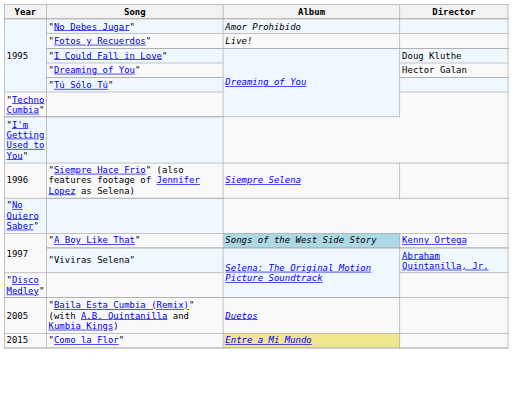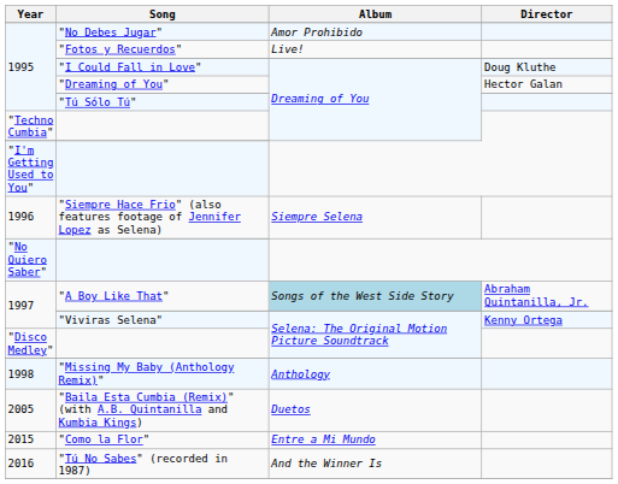"A Boy Like That" | Director: Kenny Ortega -> Abraham Quintanilla, Jr.
"Viviras Selena" | Director: Abraham Quintanilla, Jr. -> Kenny Ortega
+ row: 1998 | "Missing My Baby (Anthology Remix)" | Anthology
"Como la Flor" | Album: khaki background -> no background
+ row: 2016 | "Tú No Sabes" (recorded in 1987) | And the Winner Is
